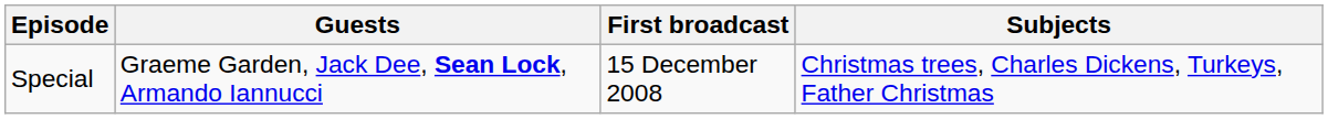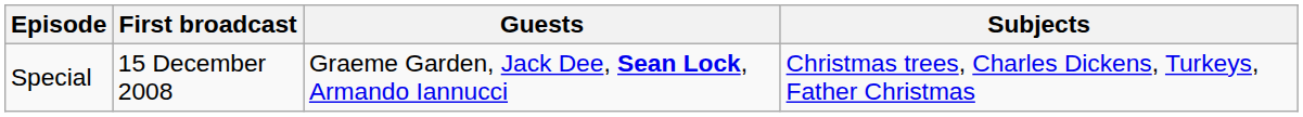columns swapped: First broadcast <-> Guests
